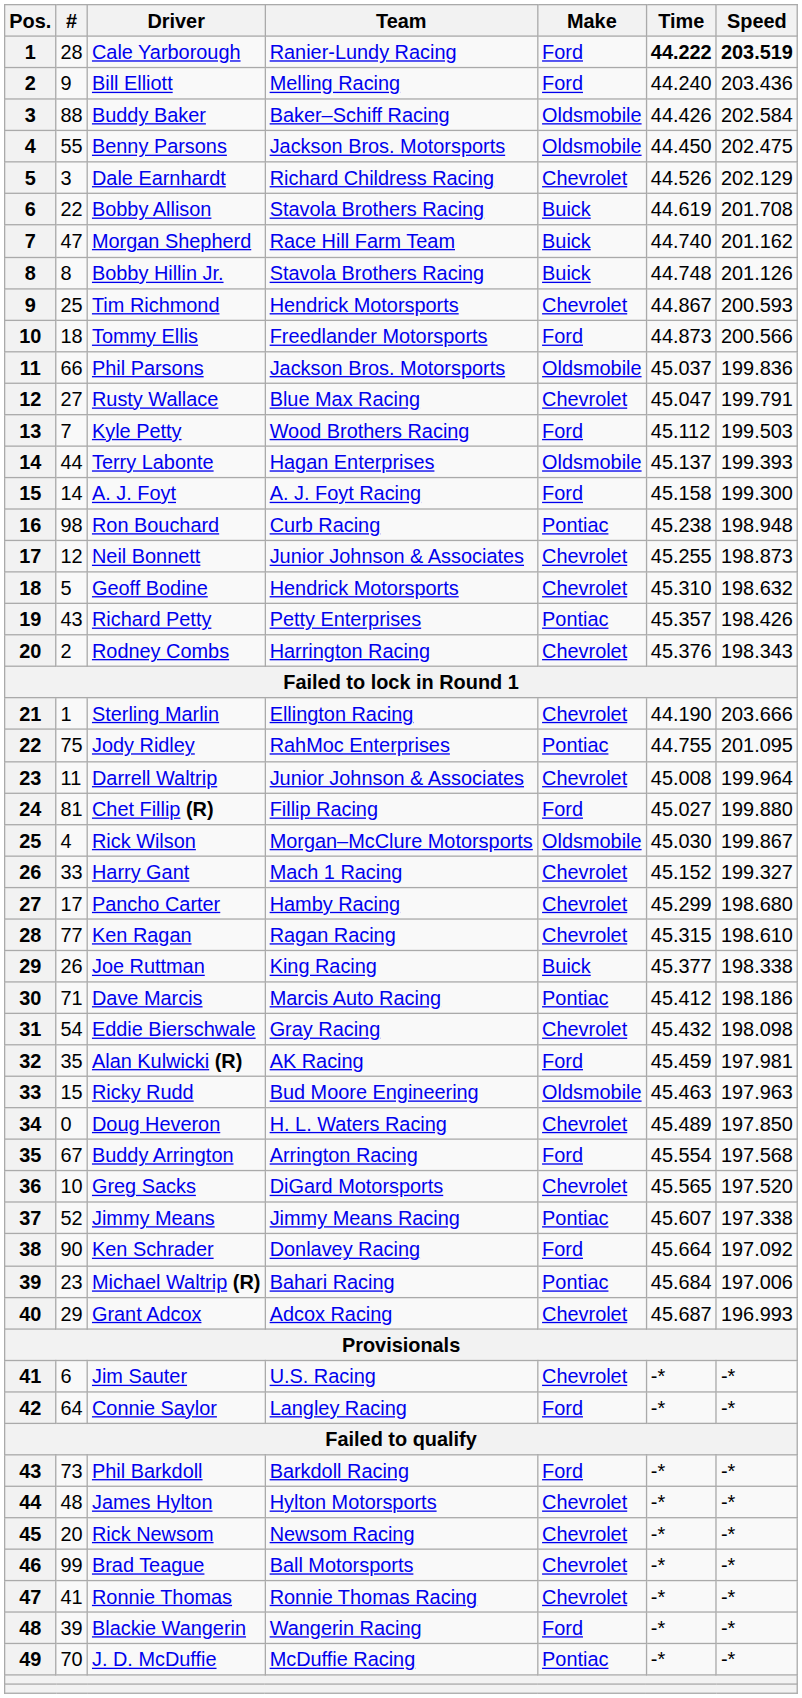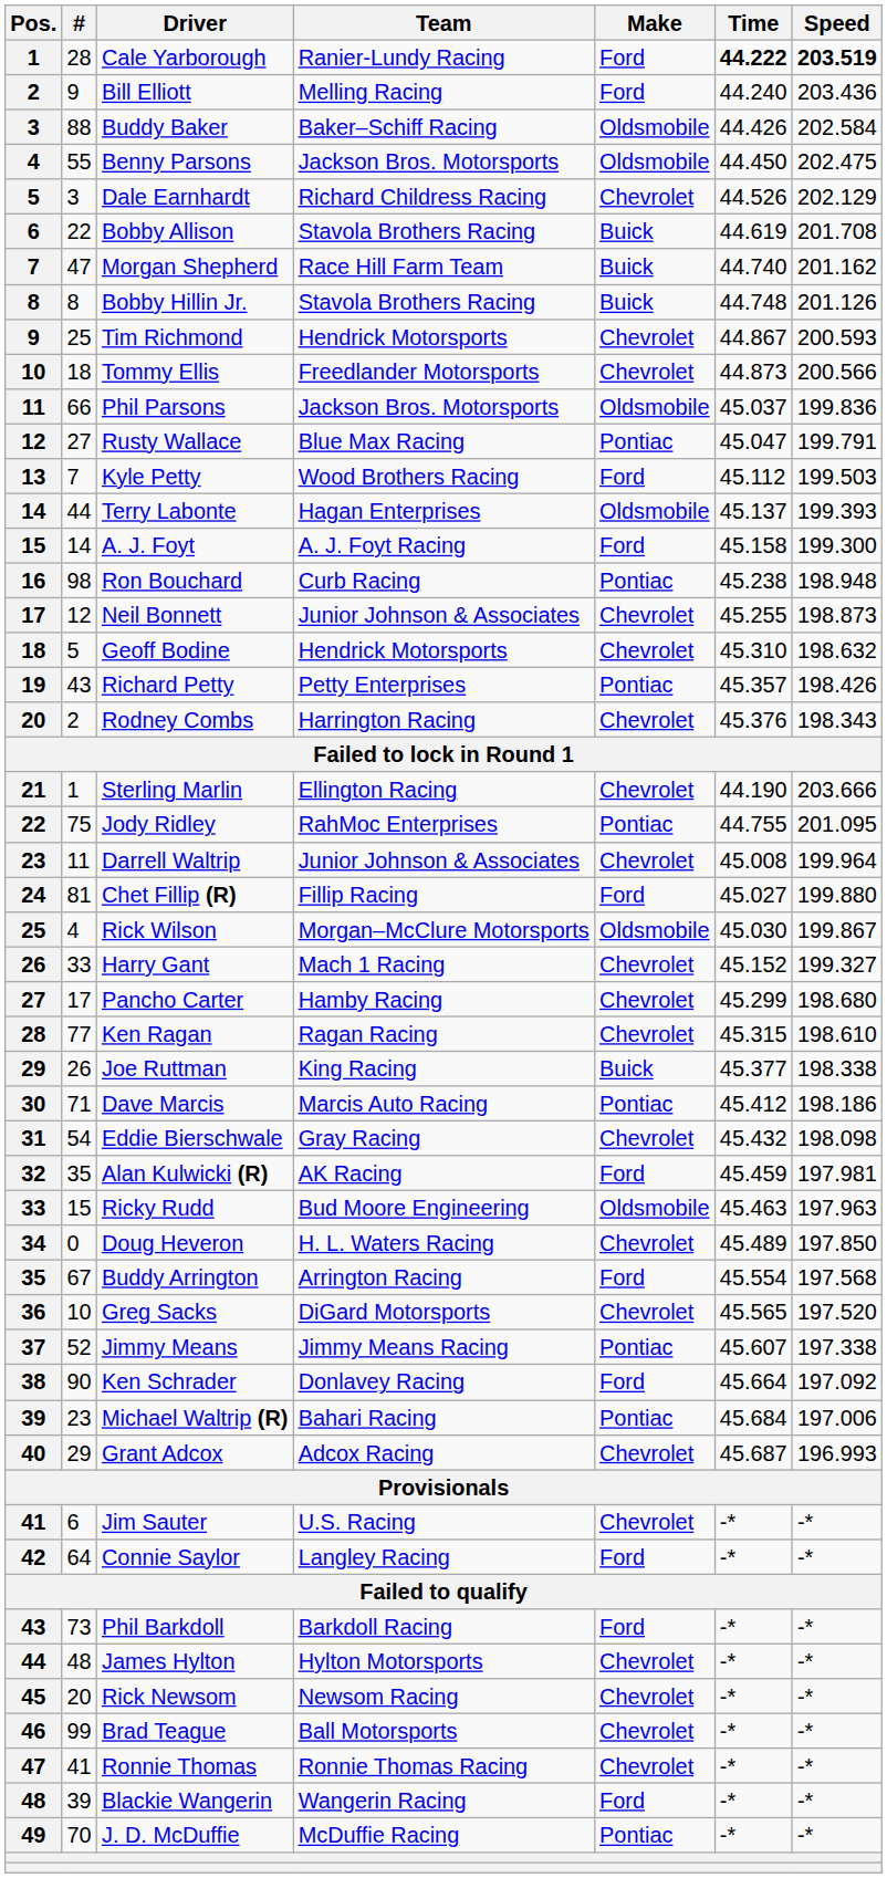Tommy Ellis | Make: Ford -> Chevrolet
Rusty Wallace | Make: Chevrolet -> Pontiac
